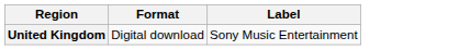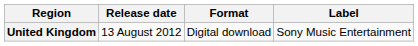+ column: Release date | 13 August 2012
